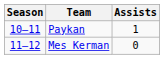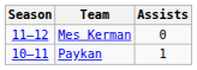rows swapped: Paykan <-> Mes Kerman
